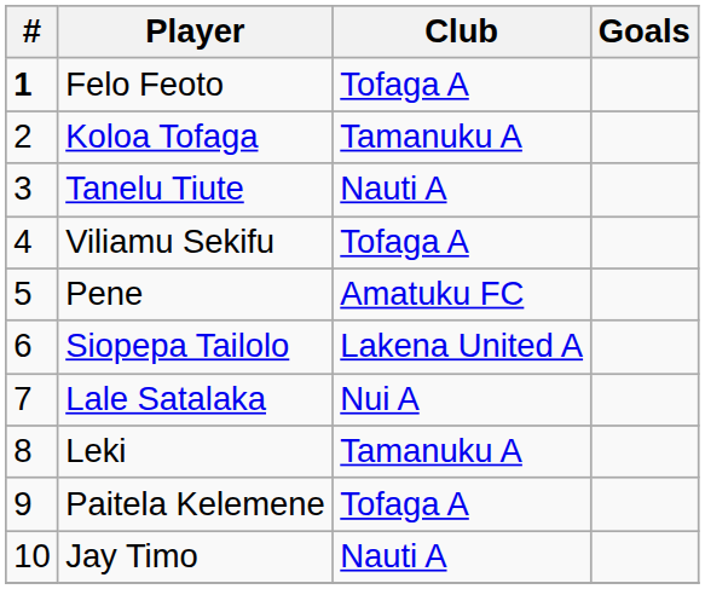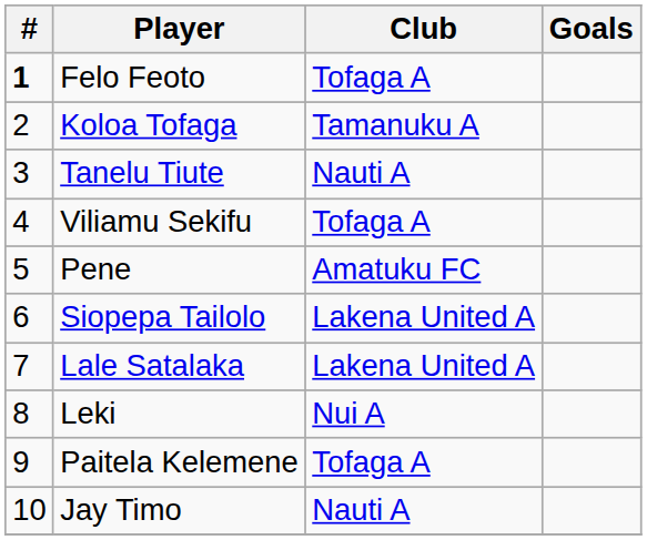Lale Satalaka | Club: Nui A -> Lakena United A
Leki | Club: Tamanuku A -> Nui A
